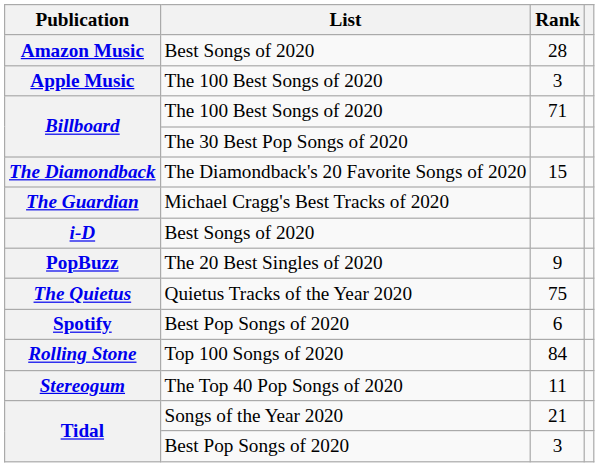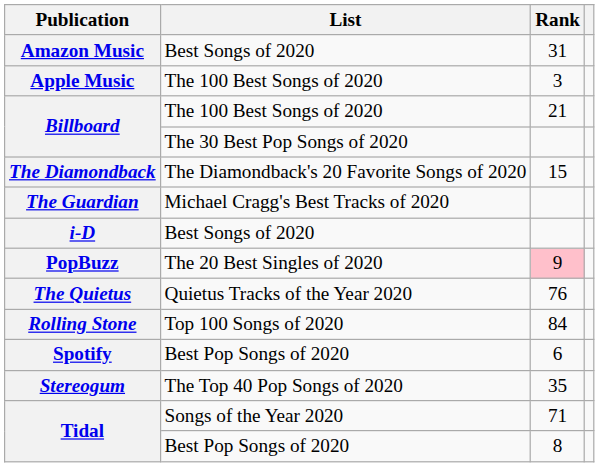Amazon Music | Rank: 28 -> 31
Billboard / The 100 Best Songs of 2020 | Rank: 71 -> 21
PopBuzz | Rank: no background -> pink background
The Quietus | Rank: 75 -> 76
rows swapped: Rolling Stone <-> Spotify
Stereogum | Rank: 11 -> 35
Tidal / Songs of the Year 2020 | Rank: 21 -> 71
Tidal / Best Pop Songs of 2020 | Rank: 3 -> 8
